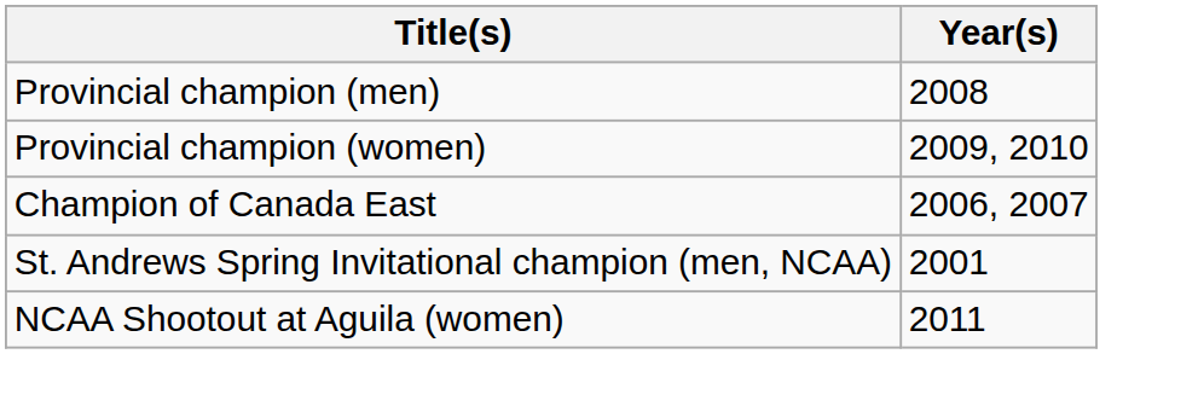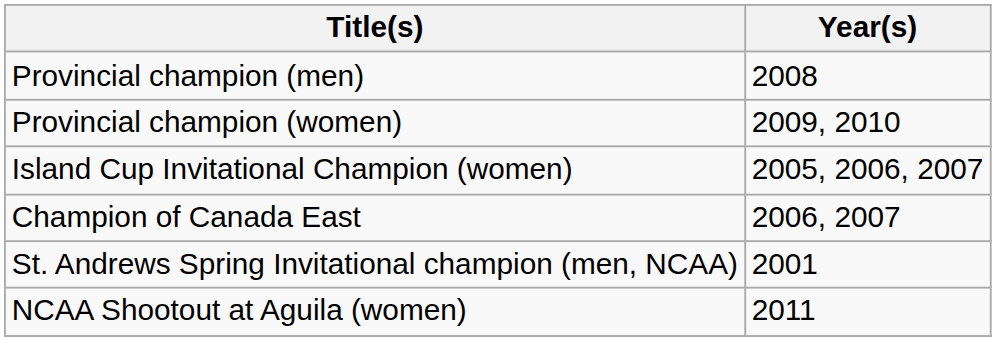+ row: Island Cup Invitational Champion (women) | 2005, 2006, 2007
